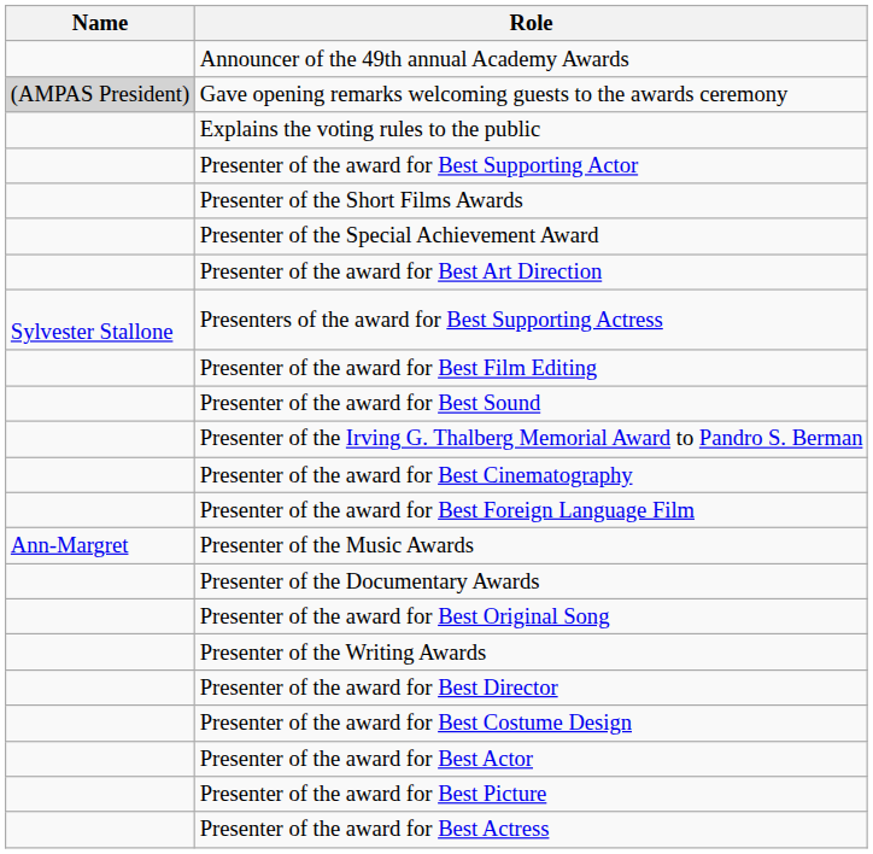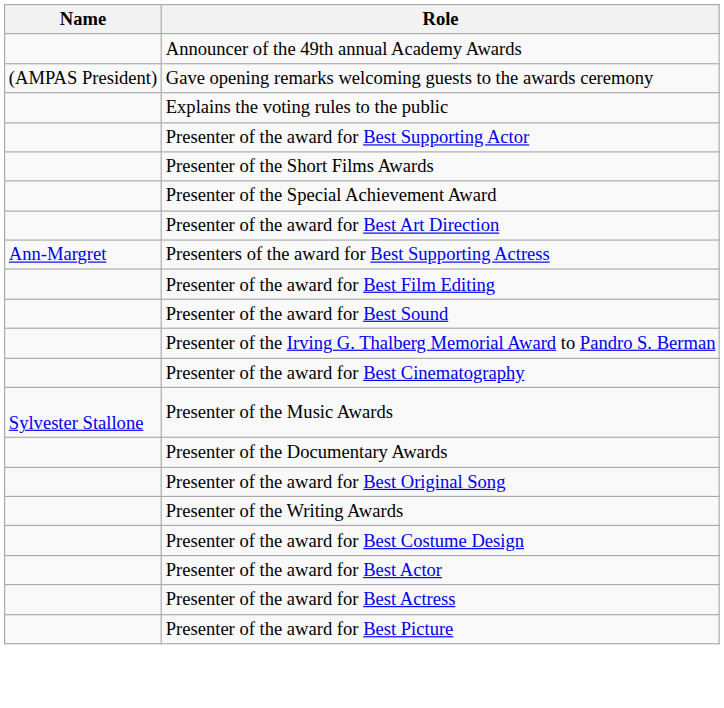Gave opening remarks welcoming guests to the awards ceremony | Name: lightgrey background -> no background
Presenters of the award for Best Supporting Actress | Name: Sylvester Stallone -> Ann-Margret
- row: Presenter of the award for Best Foreign Language Film
Presenter of the Music Awards | Name: Ann-Margret -> Sylvester Stallone
- row: Presenter of the award for Best Director
rows swapped: Presenter of the award for Best Actress <-> Presenter of the award for Best Picture
